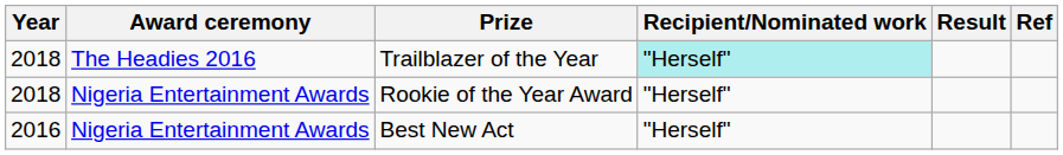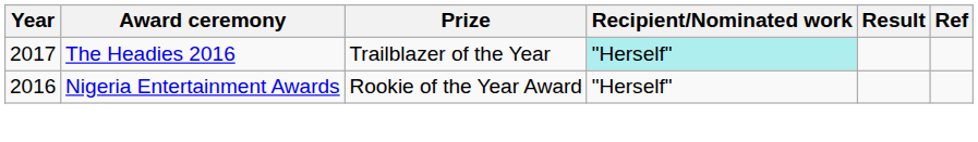Trailblazer of the Year | Year: 2018 -> 2017
Rookie of the Year Award | Year: 2018 -> 2016
- row: 2016 | Nigeria Entertainment Awards | Best New Act | "Herself"
